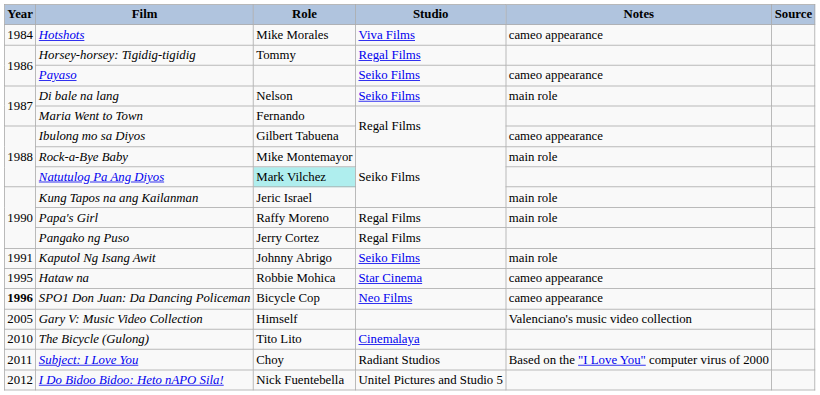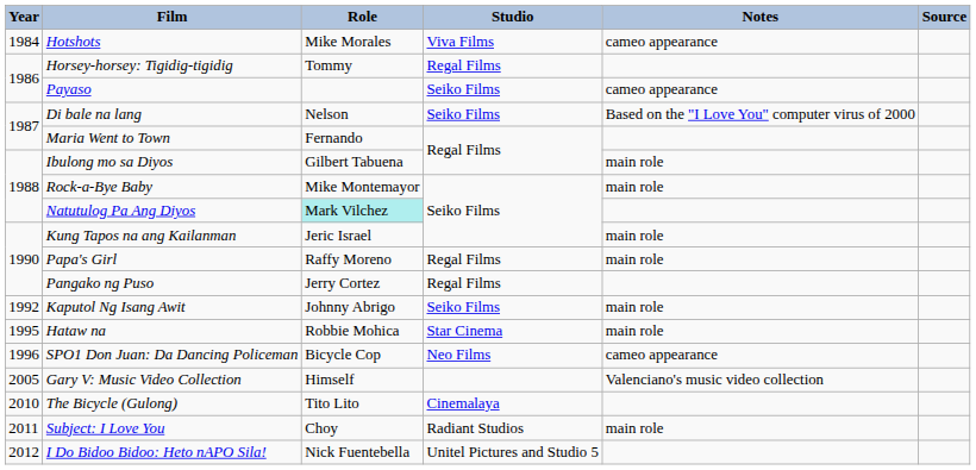Di bale na lang | Notes: main role -> Based on the "I Love You" computer virus of 2000
Ibulong mo sa Diyos | Notes: cameo appearance -> main role
Kaputol Ng Isang Awit | Year: 1991 -> 1992
Hataw na | Notes: cameo appearance -> main role
SPO1 Don Juan: Da Dancing Policeman | Year: bold -> normal
Subject: I Love You | Notes: Based on the "I Love You" computer virus of 2000 -> main role
